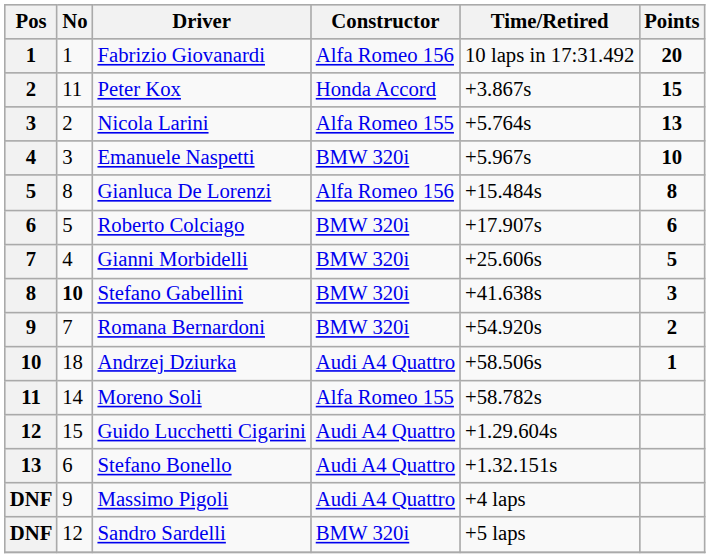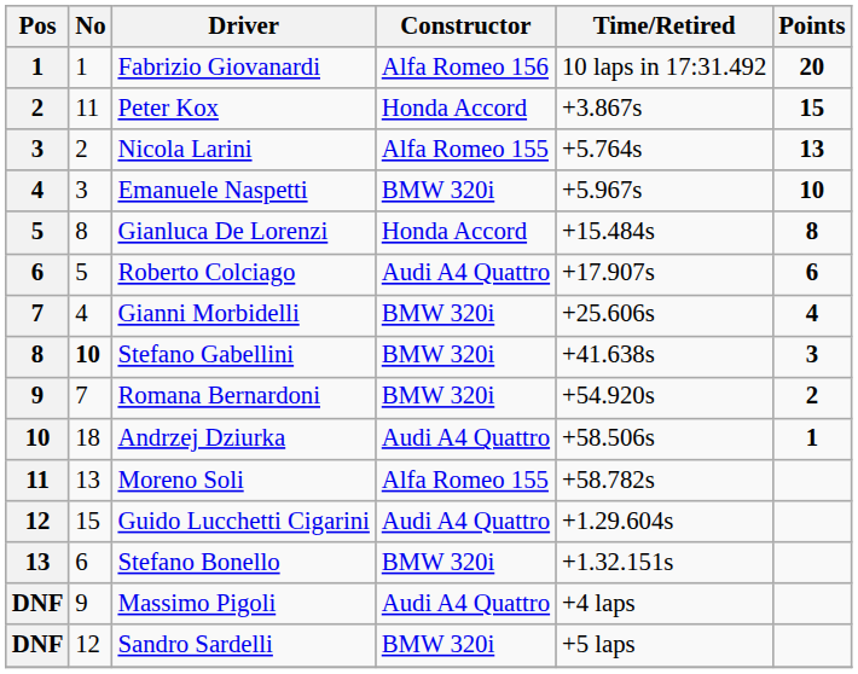Gianluca De Lorenzi | Constructor: Alfa Romeo 156 -> Honda Accord
Roberto Colciago | Constructor: BMW 320i -> Audi A4 Quattro
Gianni Morbidelli | Points: 5 -> 4
Moreno Soli | No: 14 -> 13
Stefano Bonello | Constructor: Audi A4 Quattro -> BMW 320i
